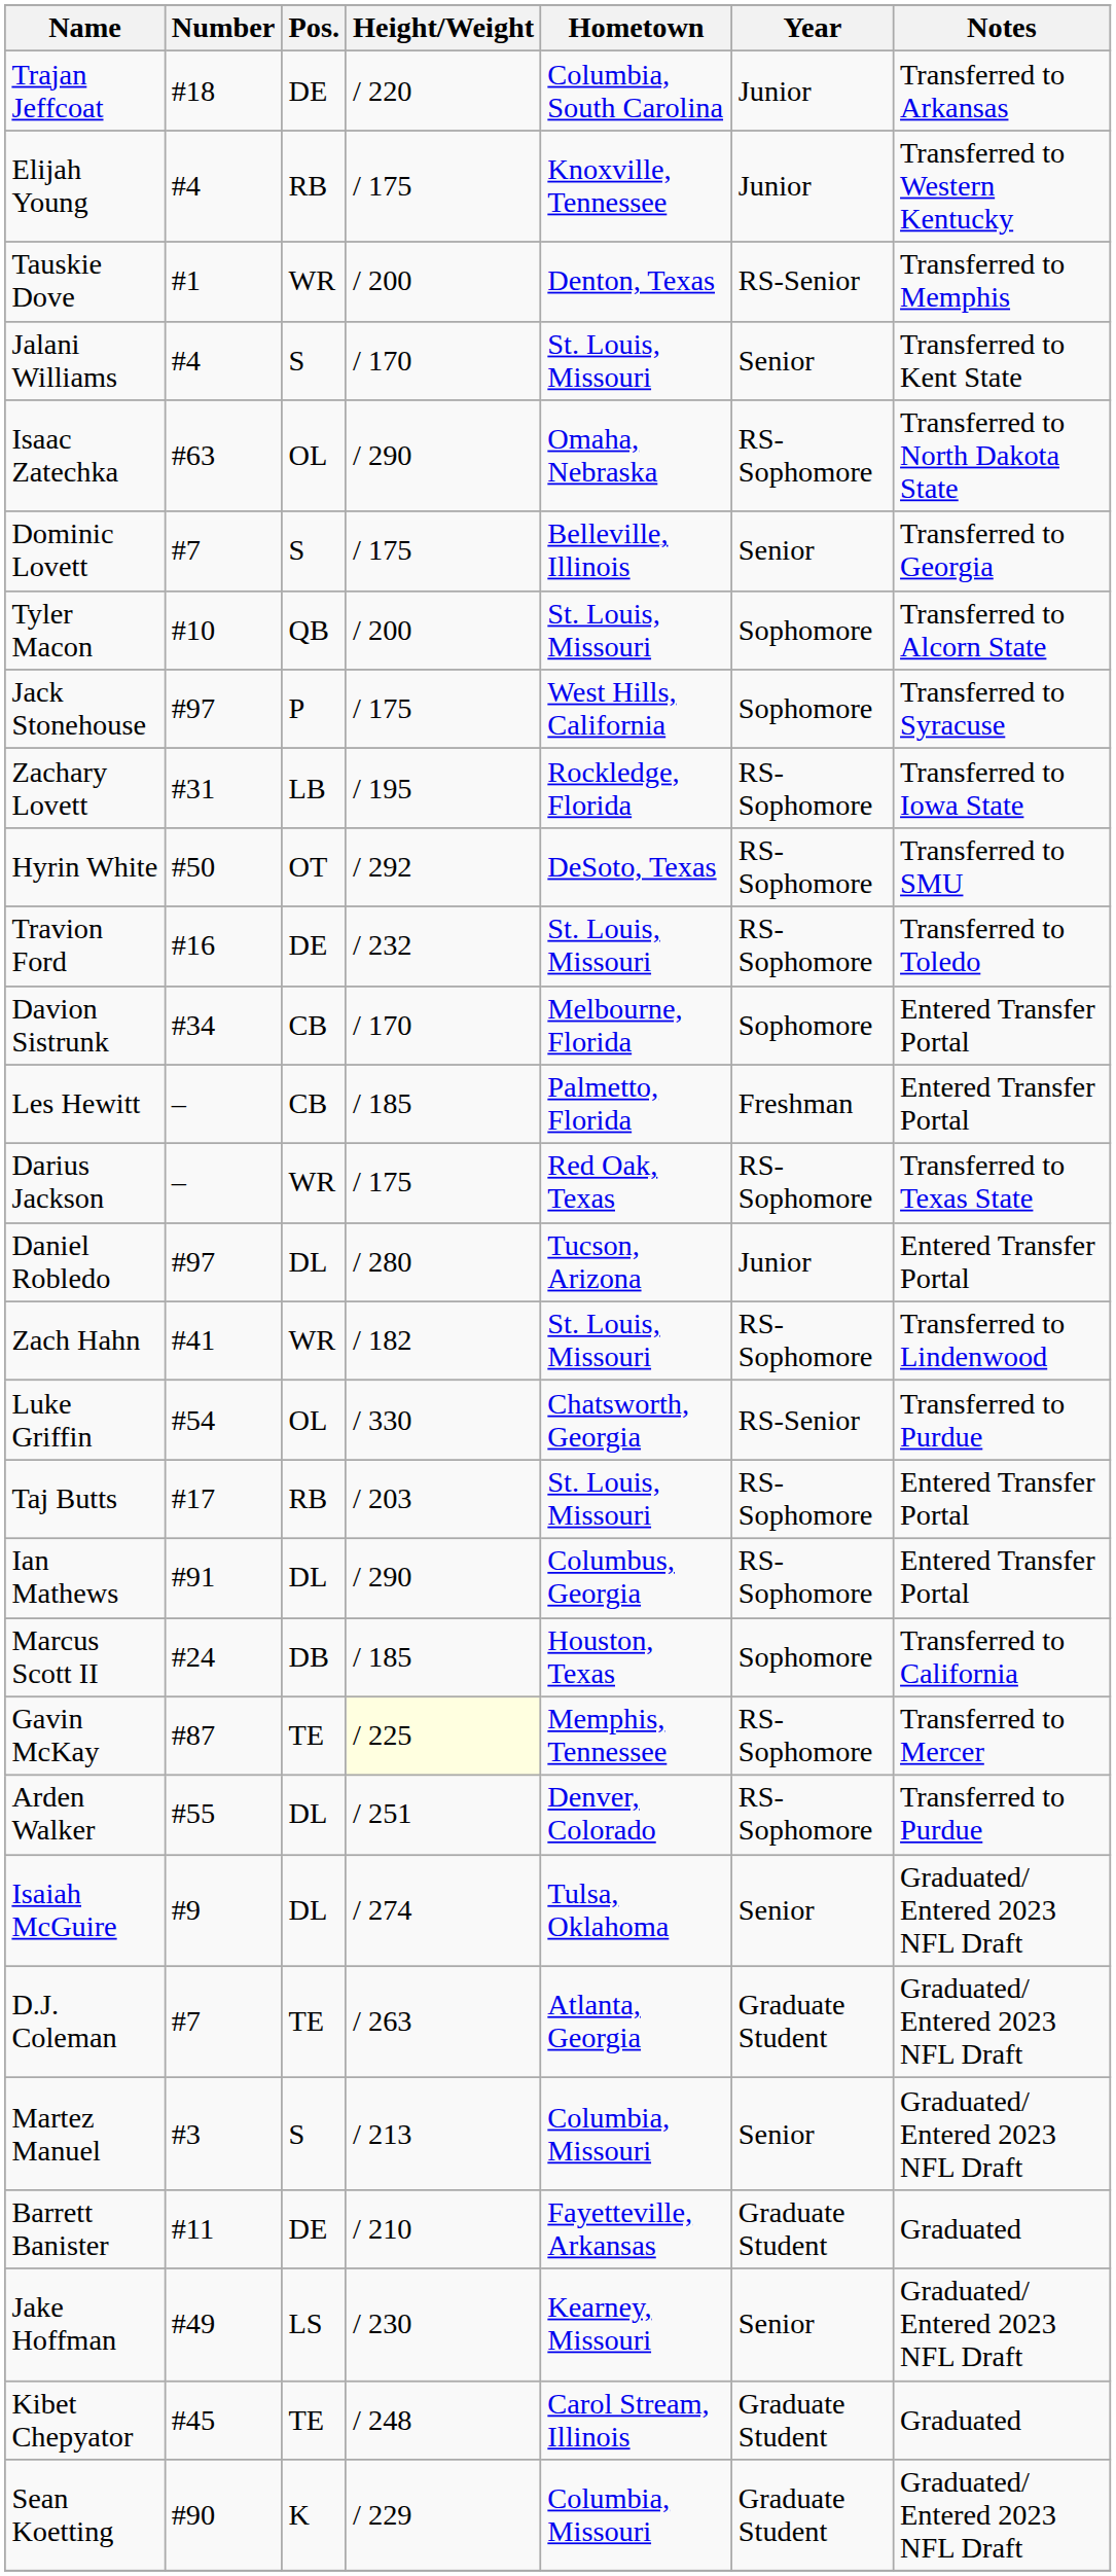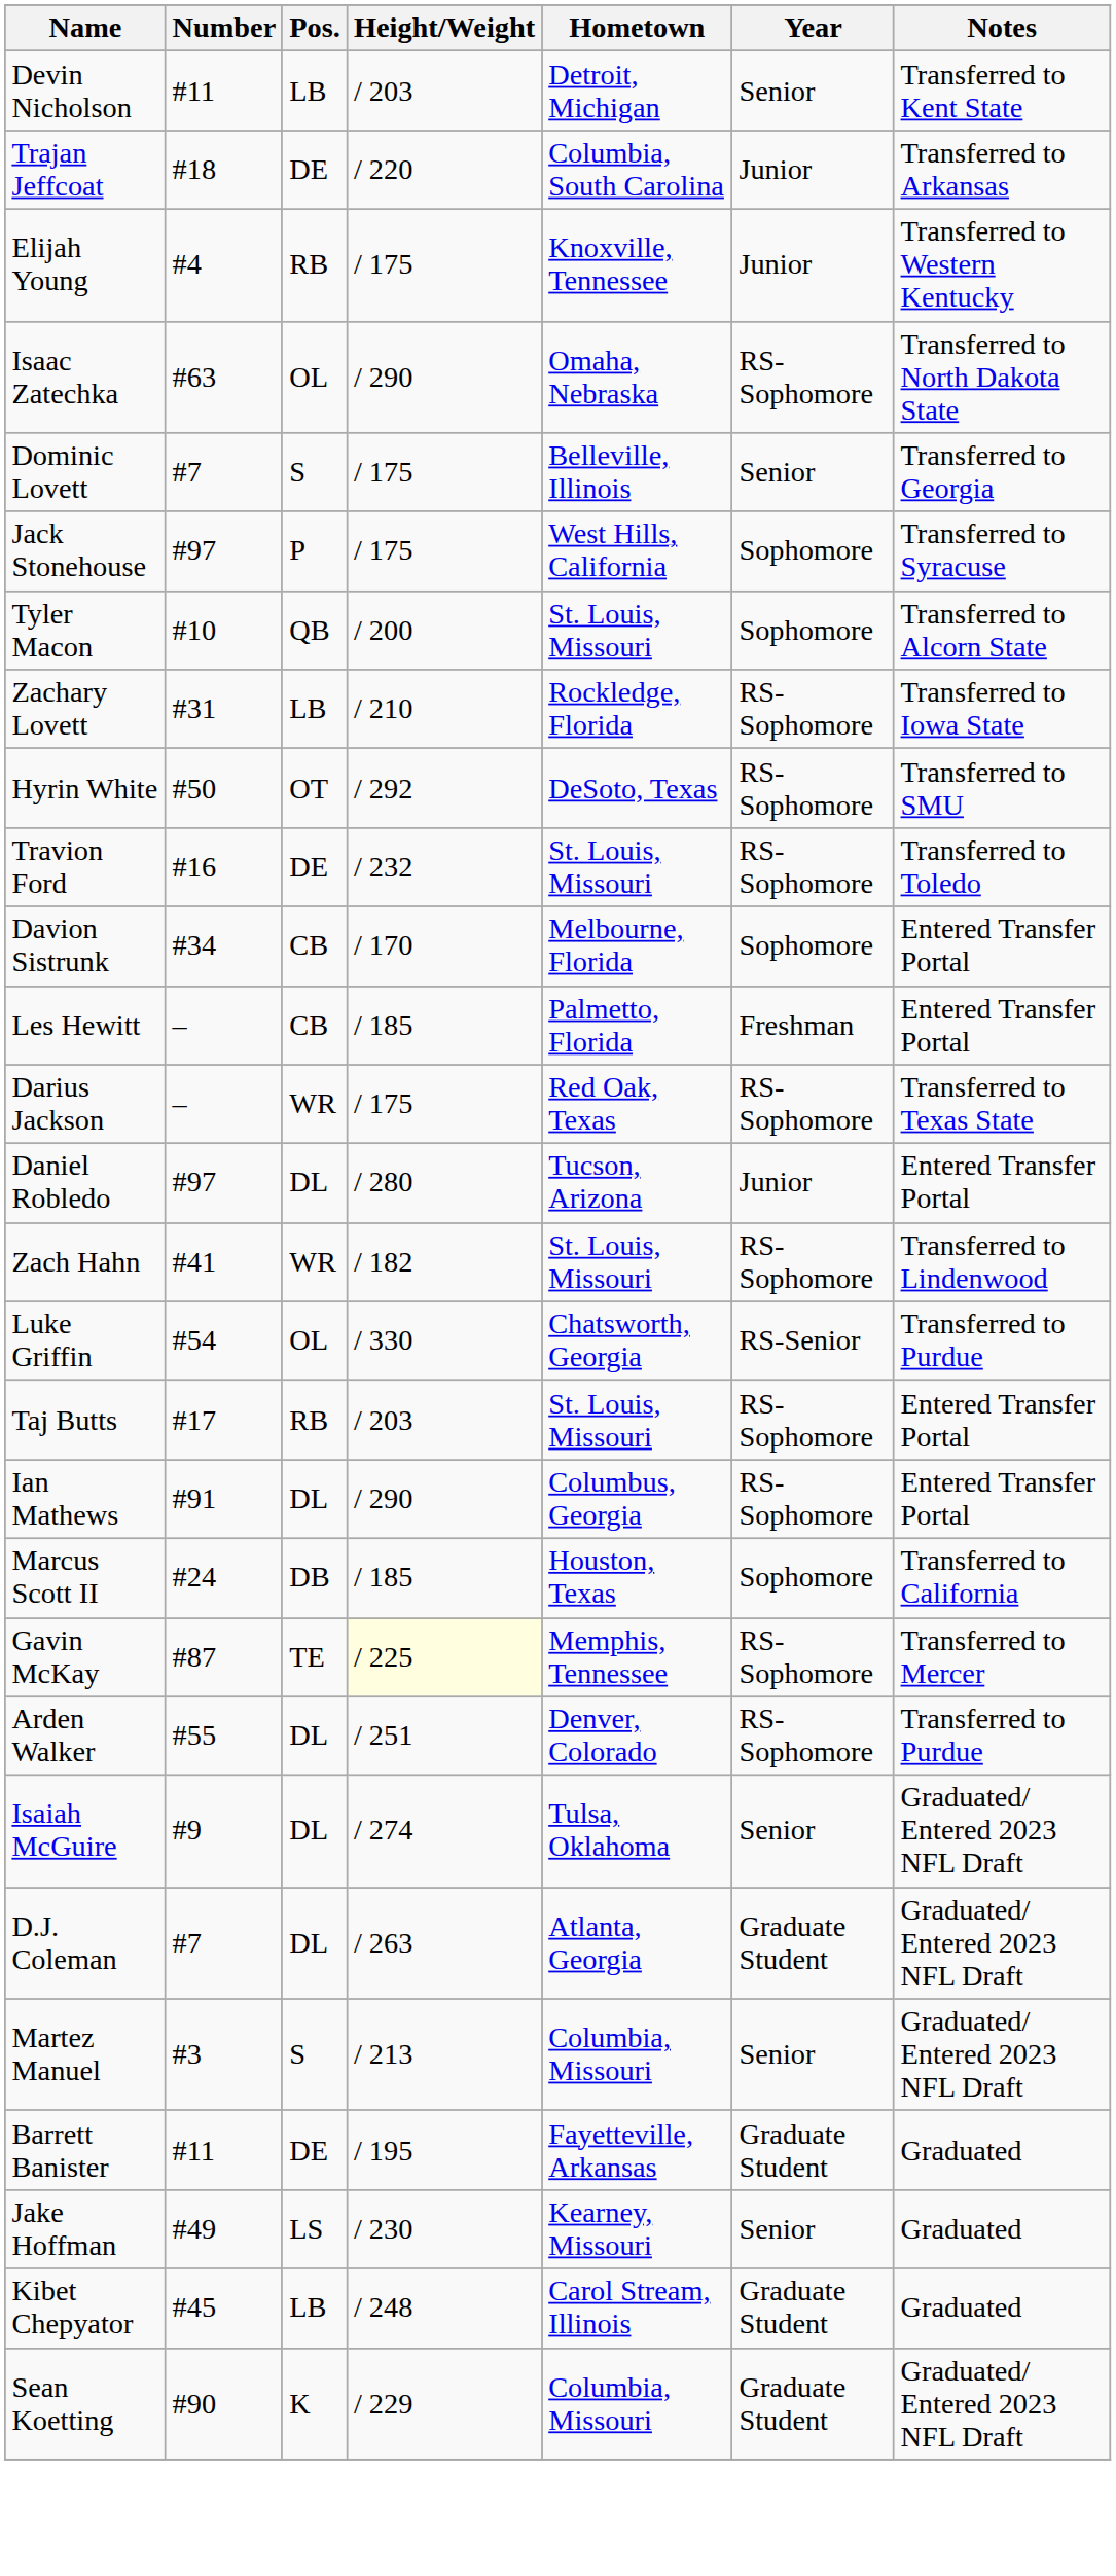+ row: Devin Nicholson | #11 | LB | / 203 | Detroit, Michigan | Senior | Transferred to Kent State
- row: Tauskie Dove | #1 | WR | / 200 | Denton, Texas | RS-Senior | Transferred to Memphis
- row: Jalani Williams | #4 | S | / 170 | St. Louis, Missouri | Senior | Transferred to Kent State
rows swapped: Tyler Macon <-> Jack Stonehouse
Zachary Lovett | Height/Weight: / 195 -> / 210
D.J. Coleman | Pos.: TE -> DL
Barrett Banister | Height/Weight: / 210 -> / 195
Jake Hoffman | Notes: Graduated/ Entered 2023 NFL Draft -> Graduated
Kibet Chepyator | Pos.: TE -> LB
